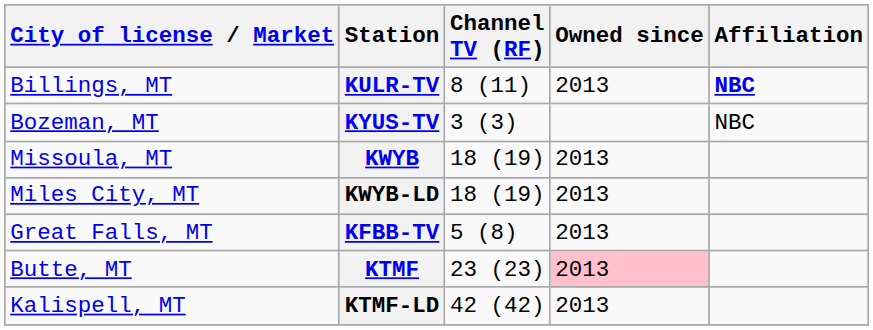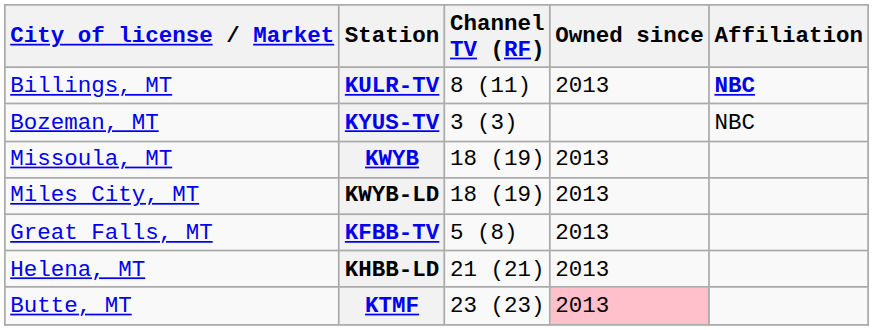+ row: Helena, MT | KHBB-LD | 21 (21) | 2013
- row: Kalispell, MT | KTMF-LD | 42 (42) | 2013
